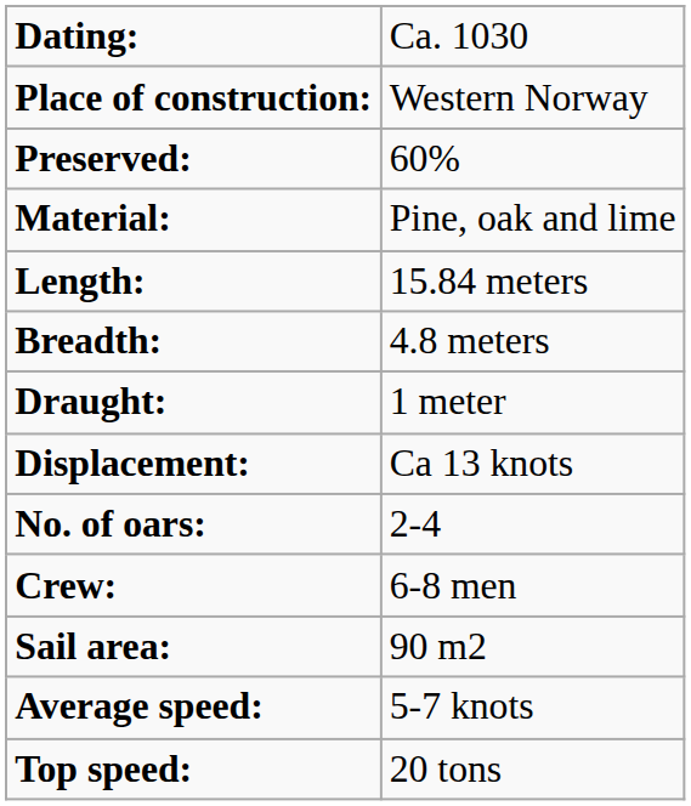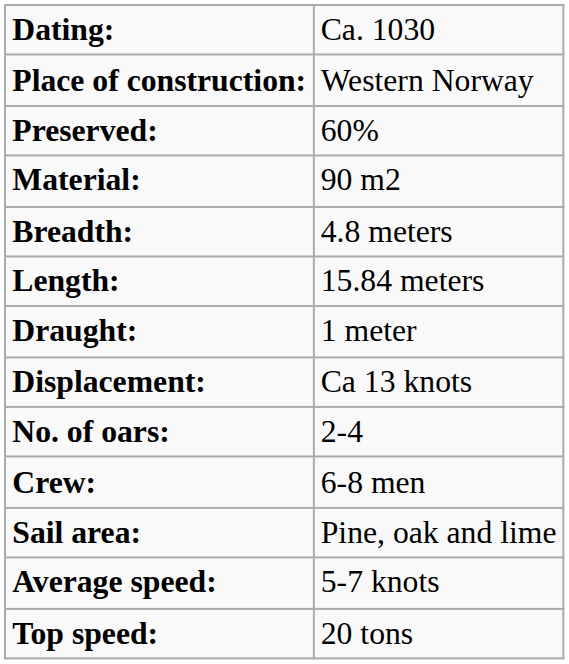Material: | column 2: Pine, oak and lime -> 90 m2
rows swapped: Length: <-> Breadth:
Sail area: | column 2: 90 m2 -> Pine, oak and lime
